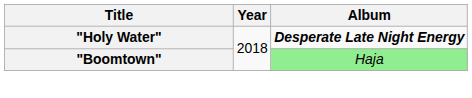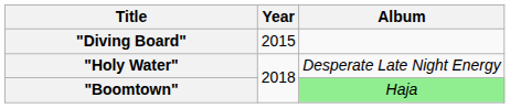+ row: "Diving Board" | 2015
"Holy Water" | Album: bold -> normal
